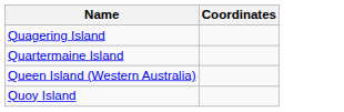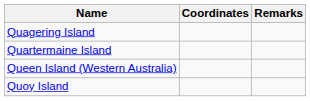+ column: Remarks
